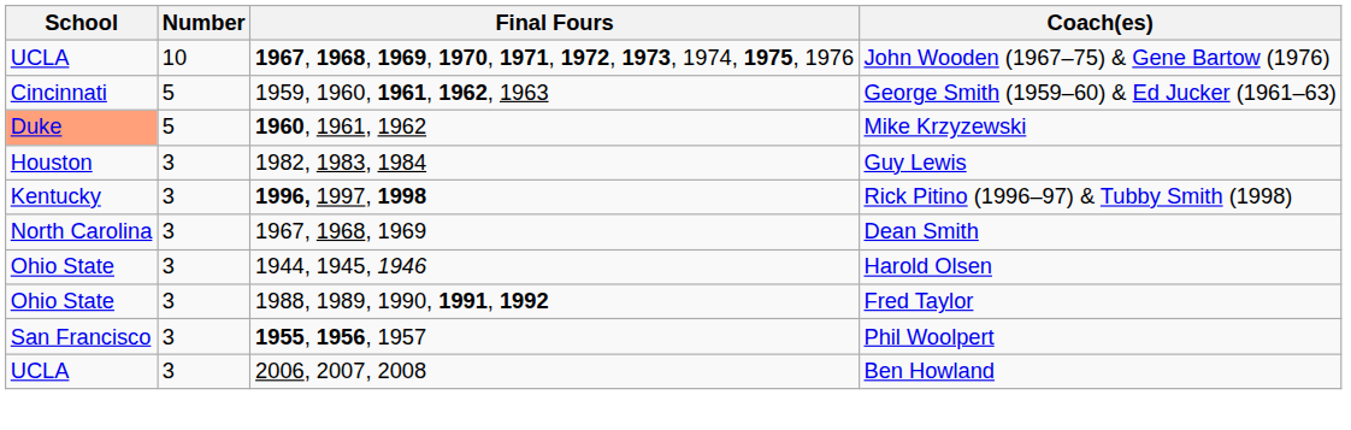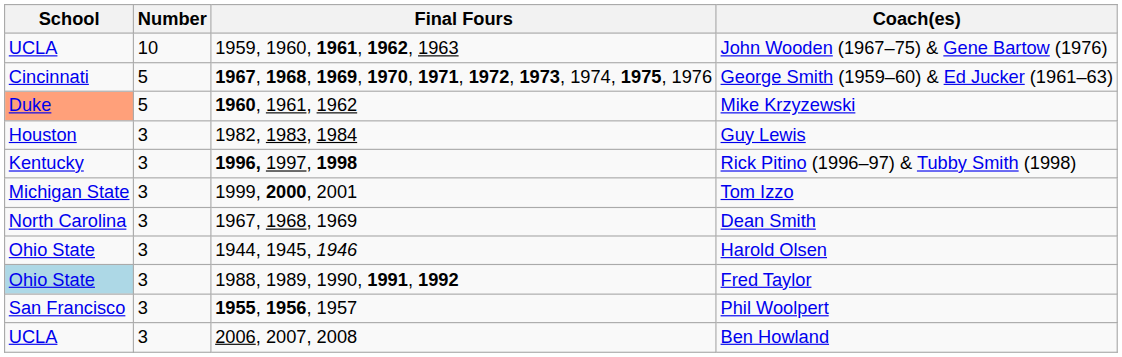John Wooden (1967–75) & Gene Bartow (1976) | Final Fours: 1967, 1968, 1969, 1970, 1971, 1972, 1973, 1974, 1975, 1976 -> 1959, 1960, 1961, 1962, 1963
George Smith (1959–60) & Ed Jucker (1961–63) | Final Fours: 1959, 1960, 1961, 1962, 1963 -> 1967, 1968, 1969, 1970, 1971, 1972, 1973, 1974, 1975, 1976
+ row: Michigan State | 3 | 1999, 2000, 2001 | Tom Izzo
Fred Taylor | School: no background -> lightblue background
